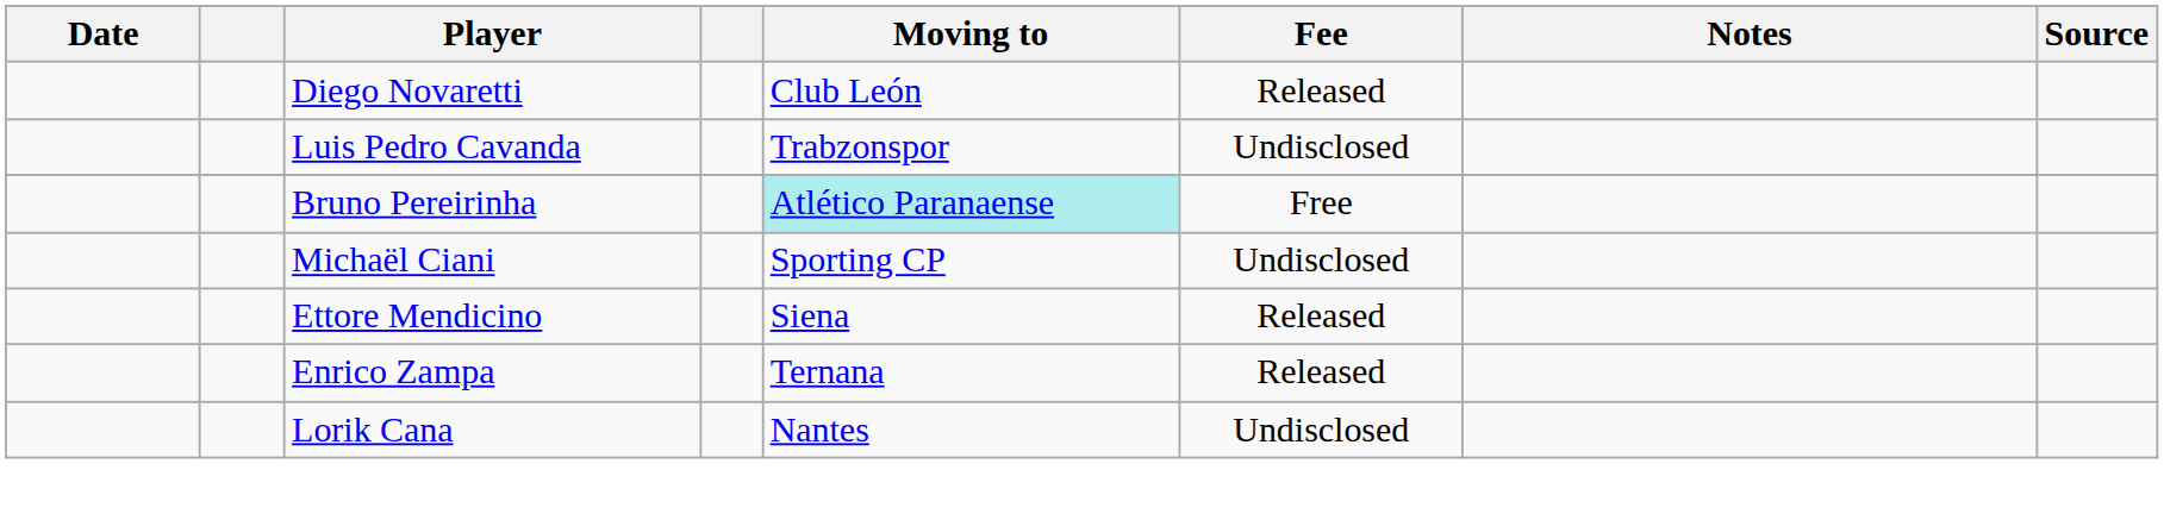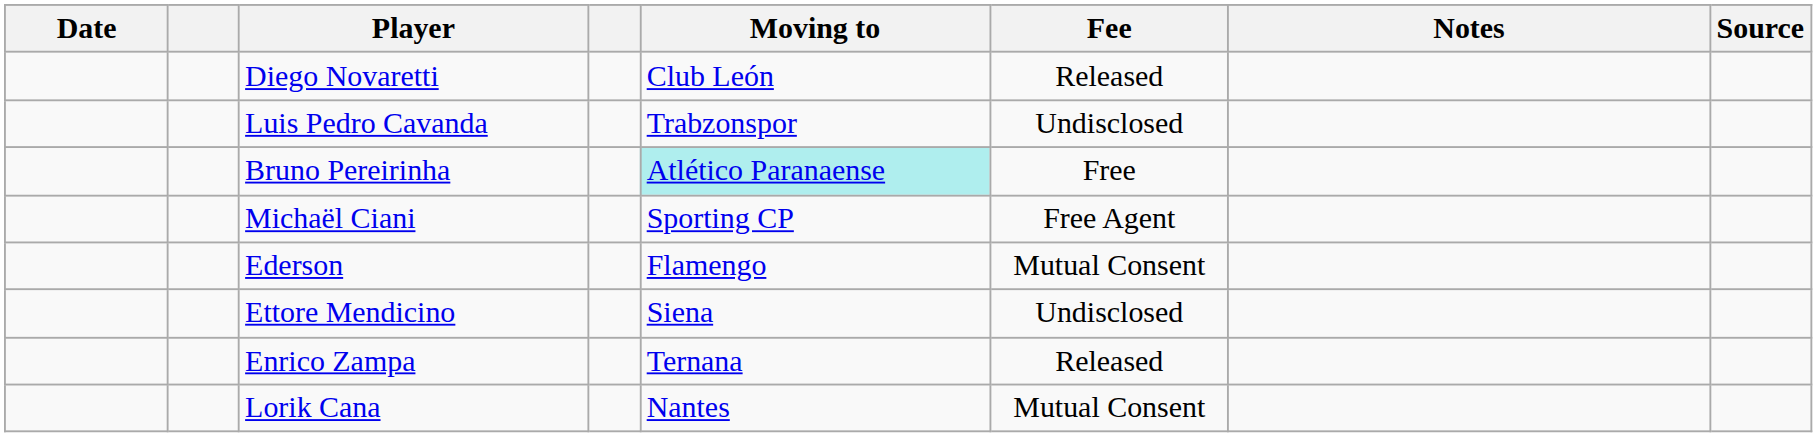Michaël Ciani | Fee: Undisclosed -> Free Agent
+ row: Ederson | Flamengo | Mutual Consent
Ettore Mendicino | Fee: Released -> Undisclosed
Lorik Cana | Fee: Undisclosed -> Mutual Consent
